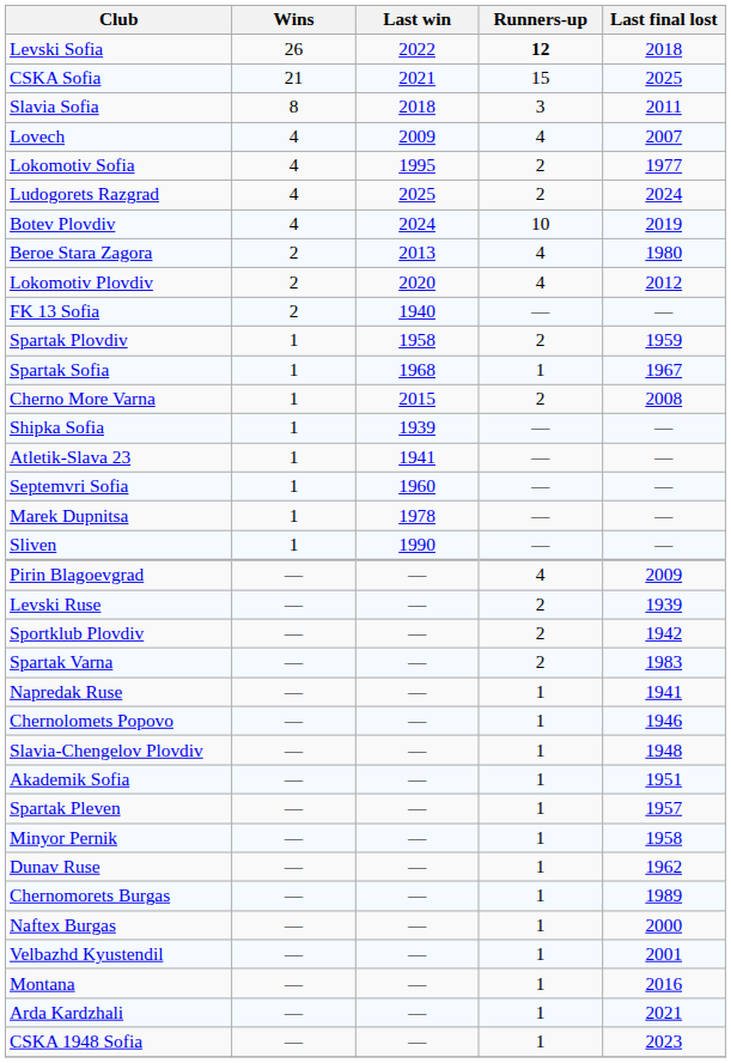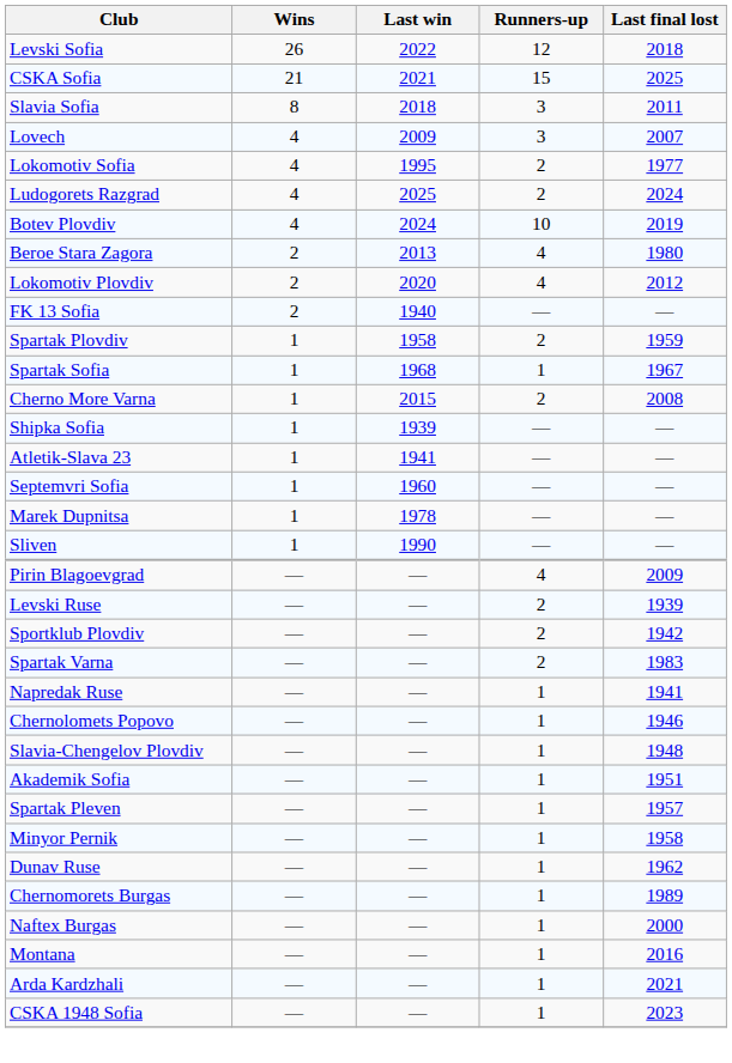Levski Sofia | Runners-up: bold -> normal
Lovech | Runners-up: 4 -> 3
- row: Velbazhd Kyustendil | — | — | 1 | 2001
